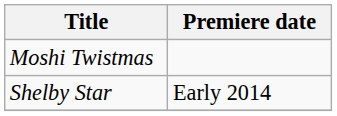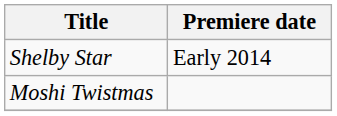rows swapped: Moshi Twistmas <-> Shelby Star
